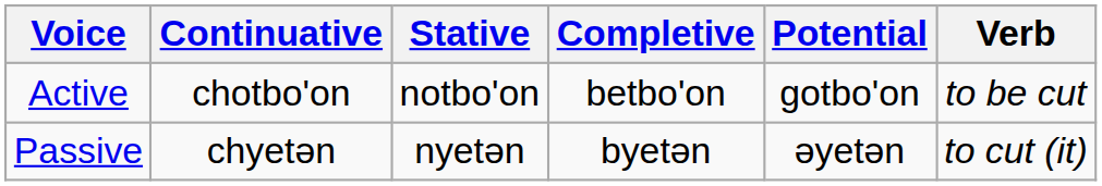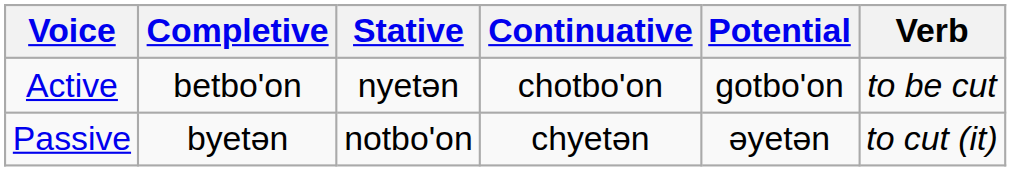columns swapped: Continuative <-> Completive
Active | Stative: notbo'on -> nyetən
Passive | Stative: nyetən -> notbo'on
